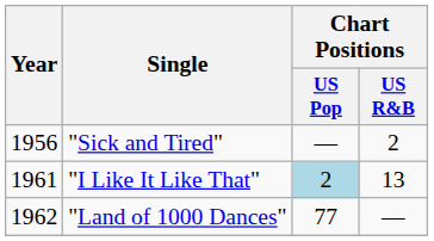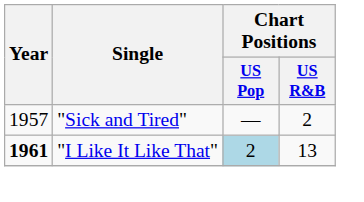"Sick and Tired" | Year: 1956 -> 1957
"I Like It Like That" | Year: normal -> bold
- row: 1962 | "Land of 1000 Dances" | 77 | —
